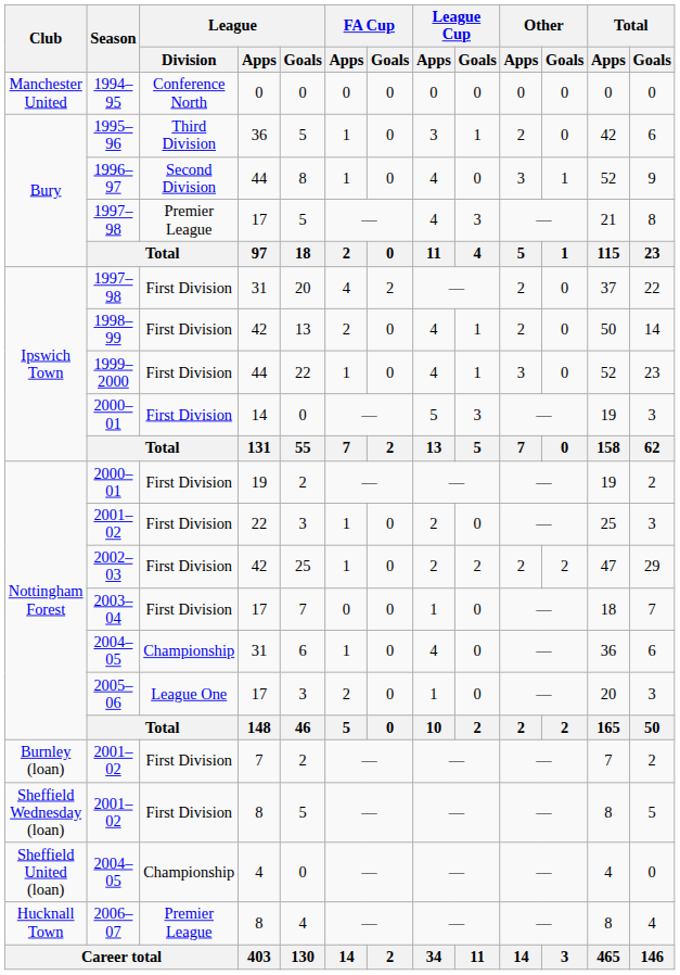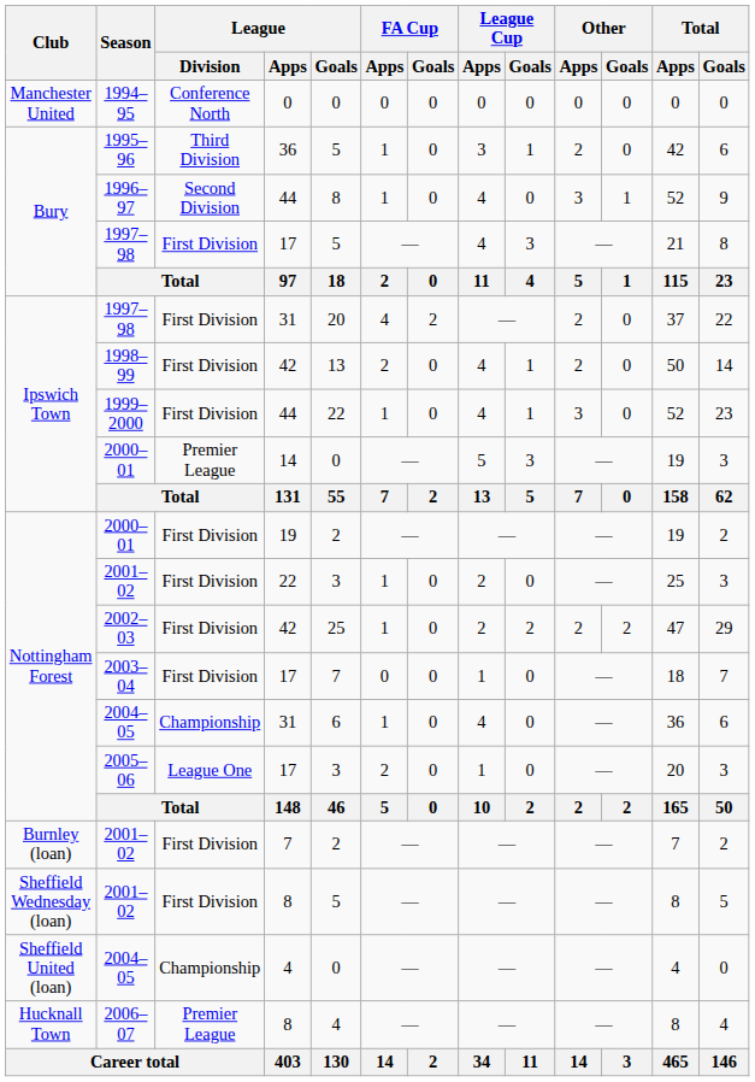1997–98 / 17 | League / Division: Premier League -> First Division
2000–01 / 14 | League / Division: First Division -> Premier League
